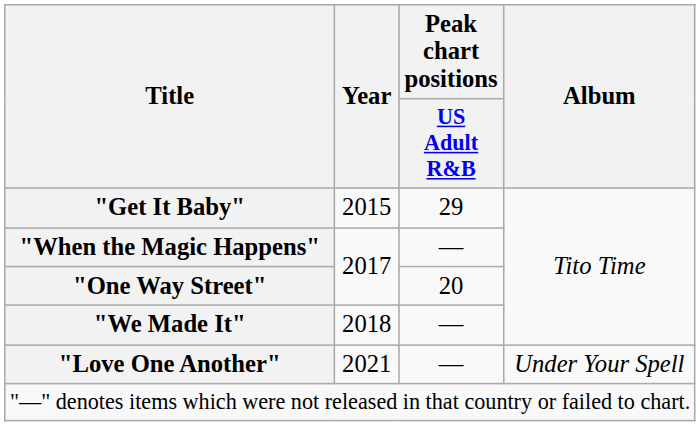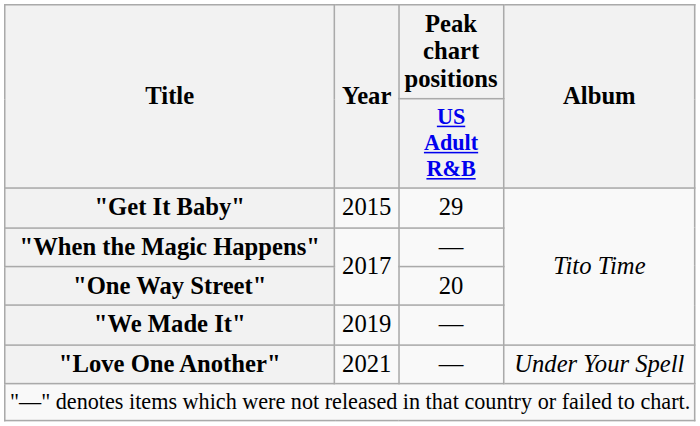"We Made It" | Year: 2018 -> 2019
